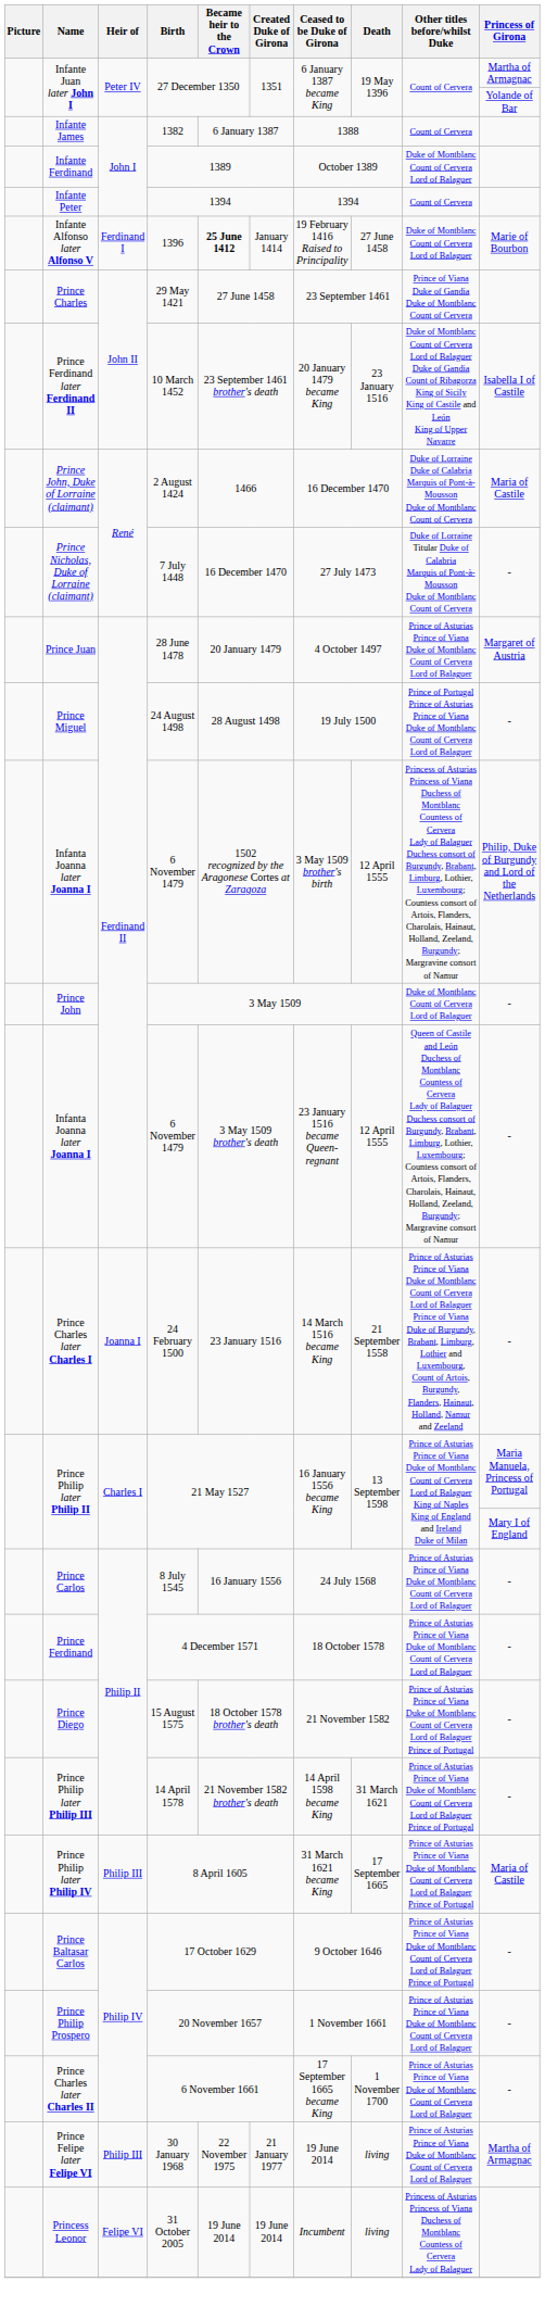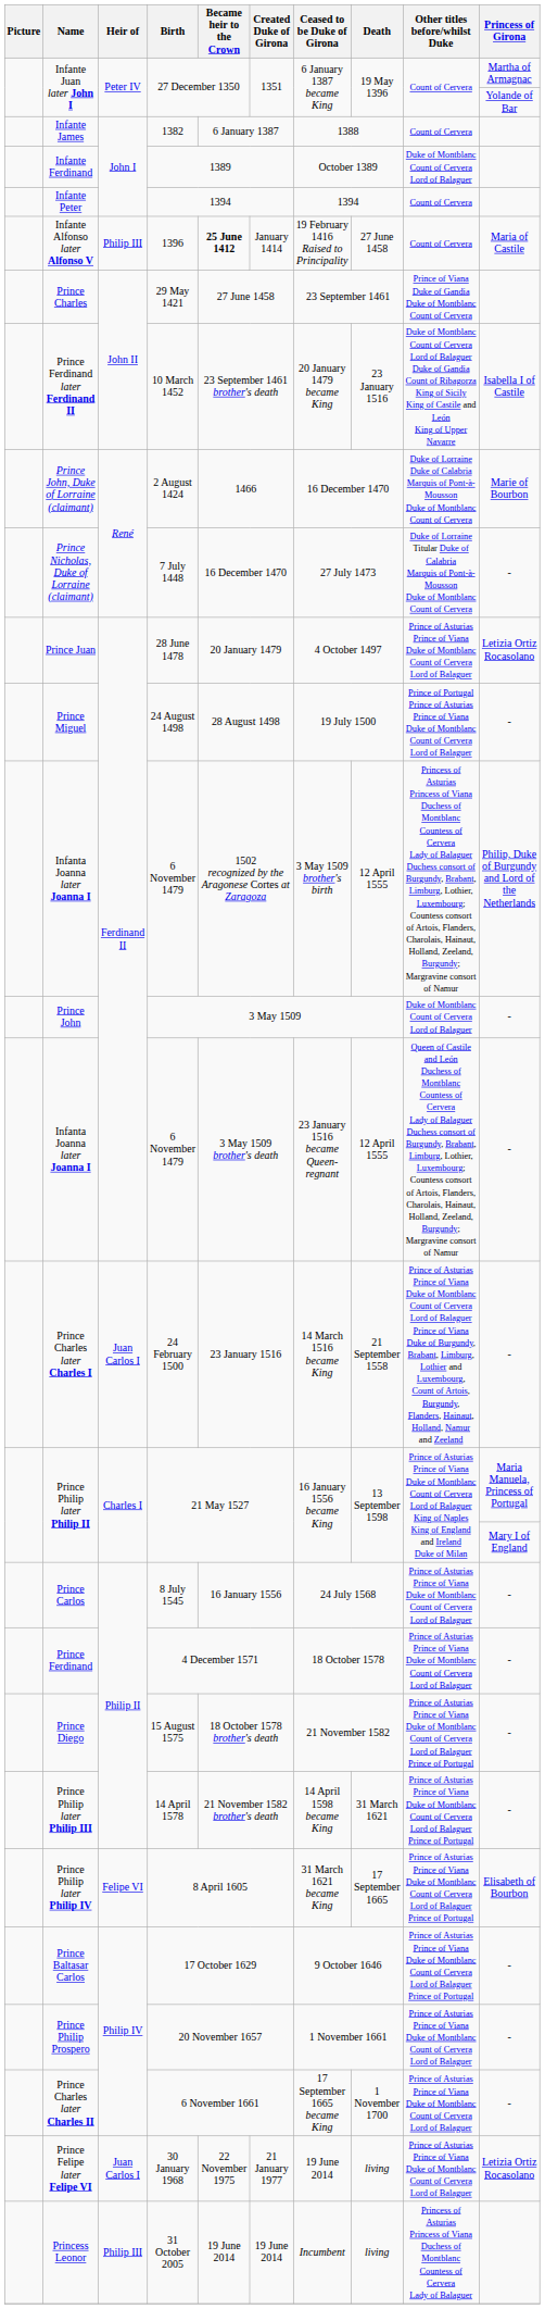Infante Alfonso later Alfonso V | Heir of: Ferdinand I -> Philip III
Infante Alfonso later Alfonso V | Other titles before/whilst Duke: Duke of Montblanc Count of Cervera Lord of Balaguer -> Count of Cervera
Infante Alfonso later Alfonso V | Princess of Girona: Marie of Bourbon -> Maria of Castile
Prince John, Duke of Lorraine (claimant) | Princess of Girona: Maria of Castile -> Marie of Bourbon
Prince Juan | Princess of Girona: Margaret of Austria -> Letizia Ortiz Rocasolano
Prince Charles later Charles I | Heir of: Joanna I -> Juan Carlos I
Prince Philip later Philip IV | Heir of: Philip III -> Felipe VI
Prince Philip later Philip IV | Princess of Girona: Maria of Castile -> Elisabeth of Bourbon
Prince Felipe later Felipe VI | Heir of: Philip III -> Juan Carlos I
Prince Felipe later Felipe VI | Princess of Girona: Martha of Armagnac -> Letizia Ortiz Rocasolano
Princess Leonor | Heir of: Felipe VI -> Philip III
